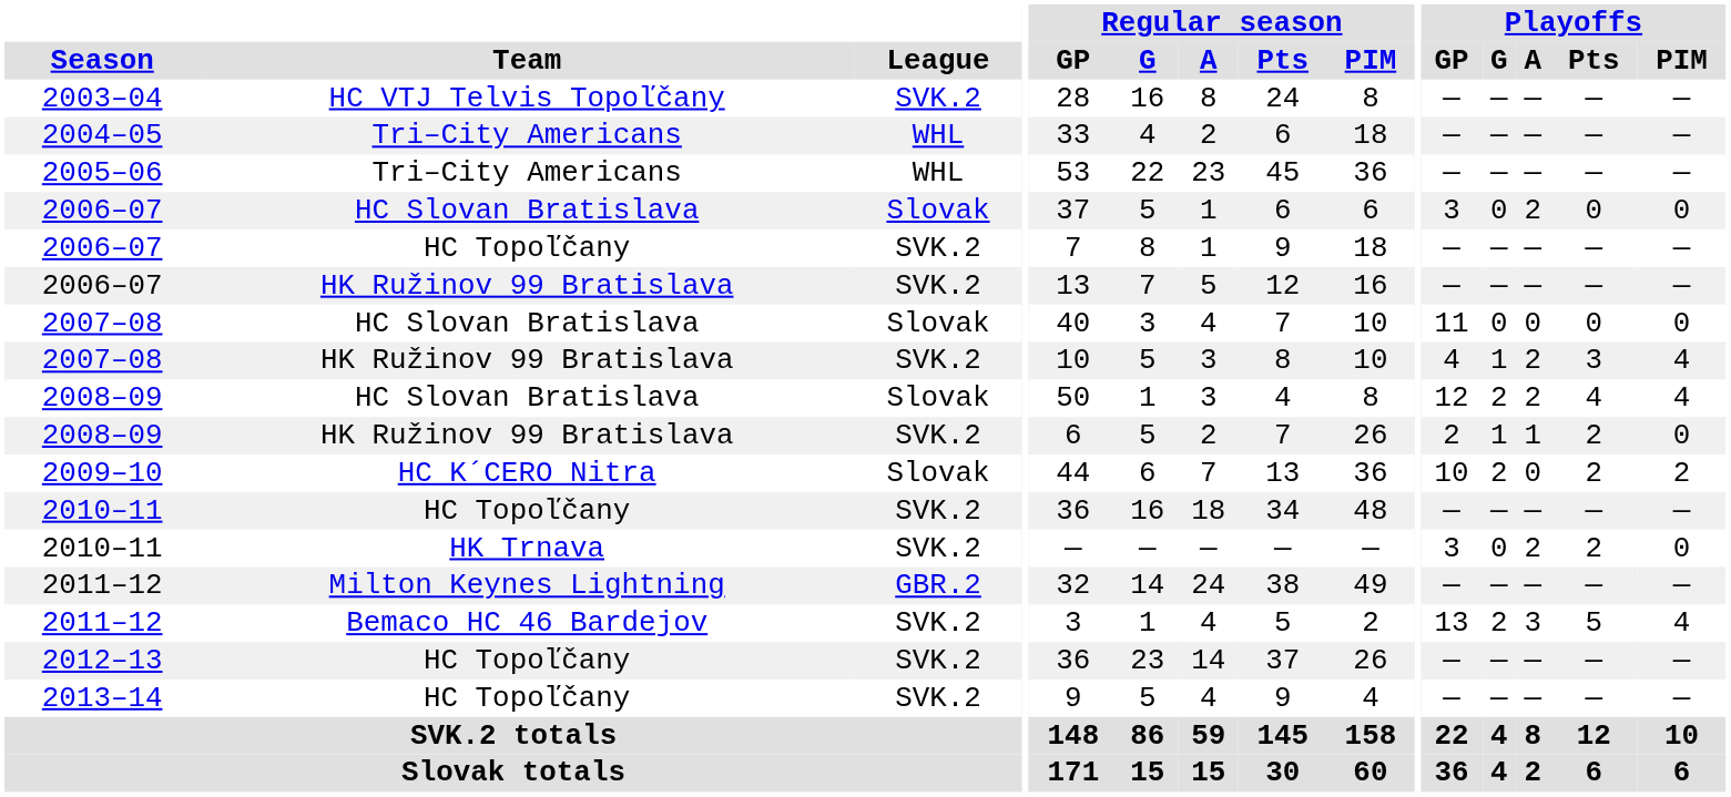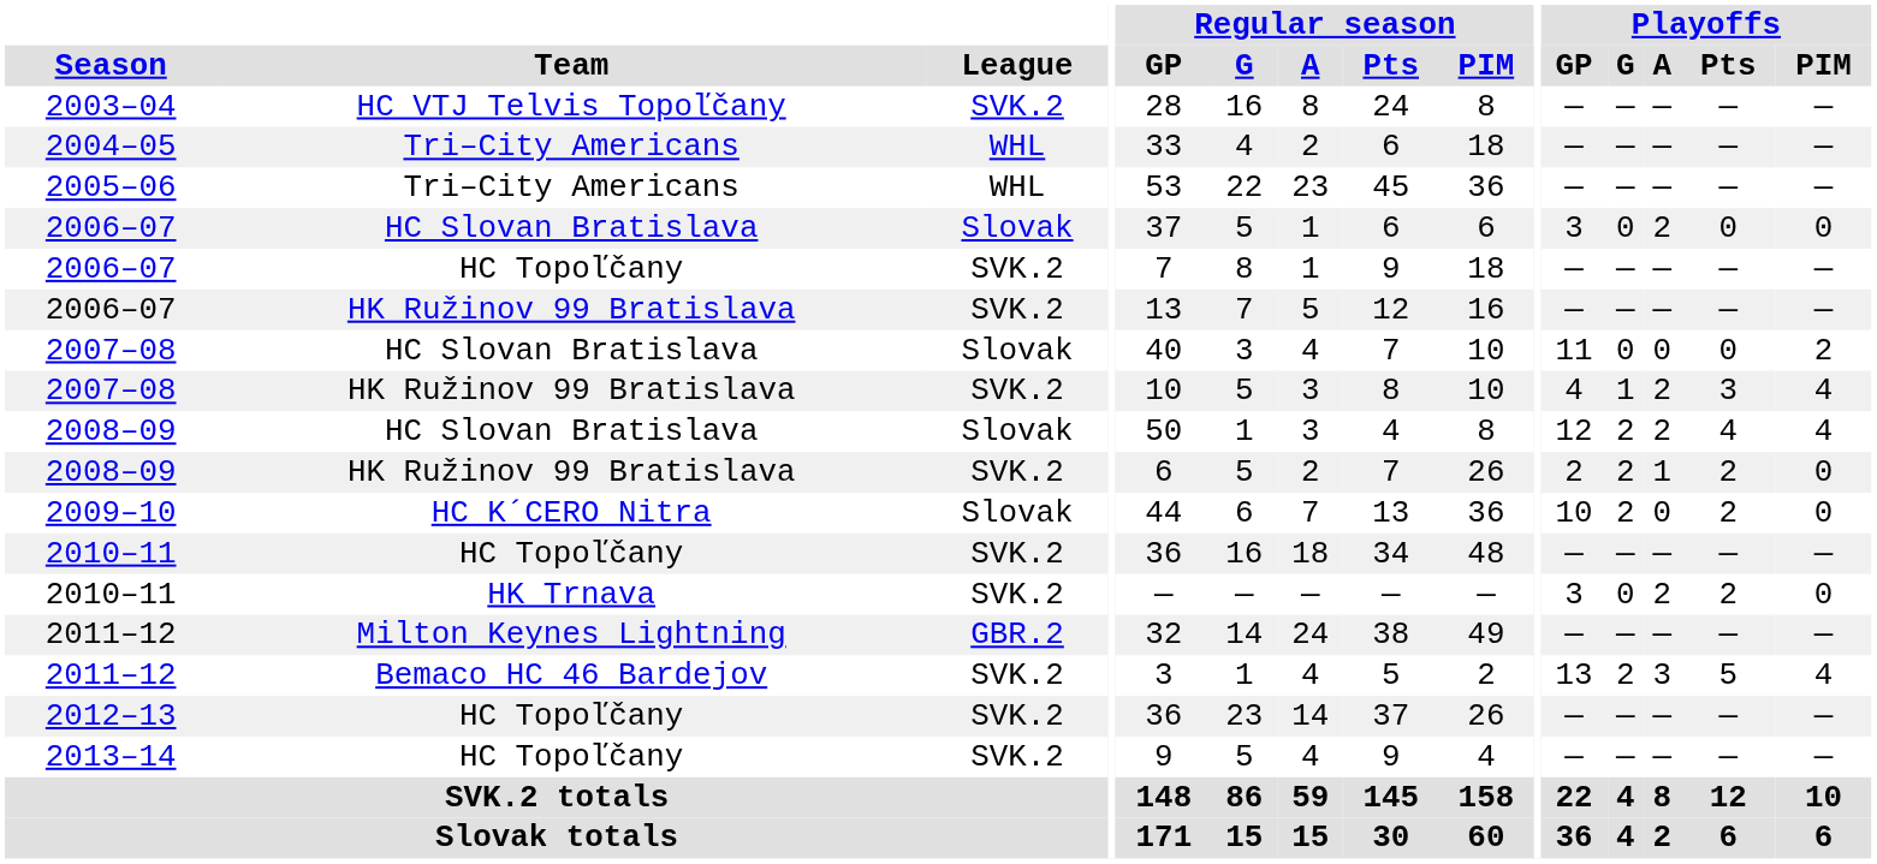2007–08 / HC Slovan Bratislava | Playoffs / PIM: 0 -> 2
2008–09 / HK Ružinov 99 Bratislava | Playoffs / G: 1 -> 2
2009–10 | Playoffs / PIM: 2 -> 0
